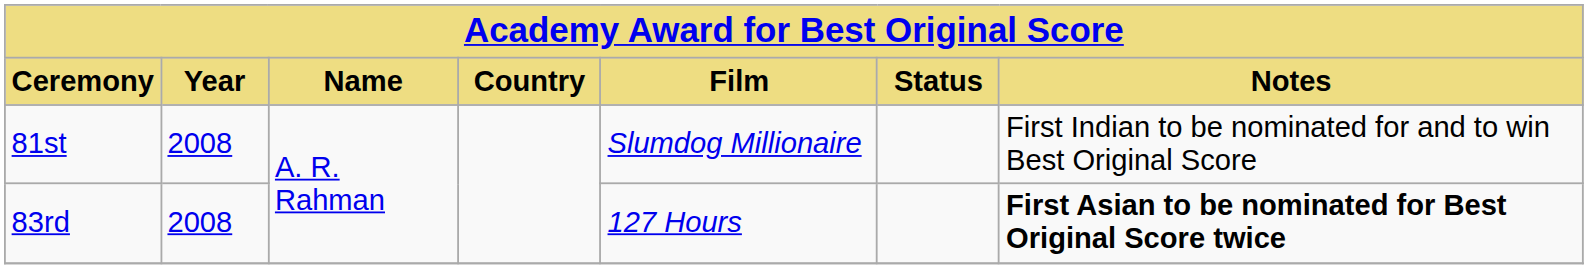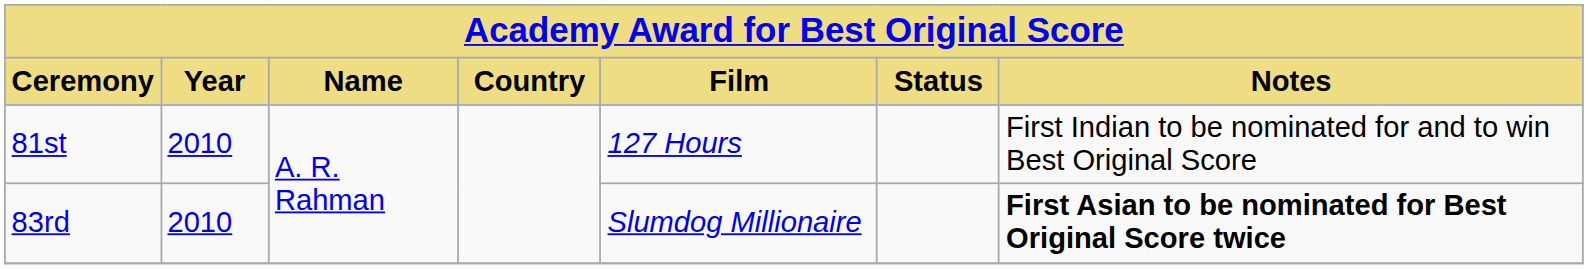81st | Year: 2008 -> 2010
81st | Film: Slumdog Millionaire -> 127 Hours
83rd | Year: 2008 -> 2010
83rd | Film: 127 Hours -> Slumdog Millionaire
